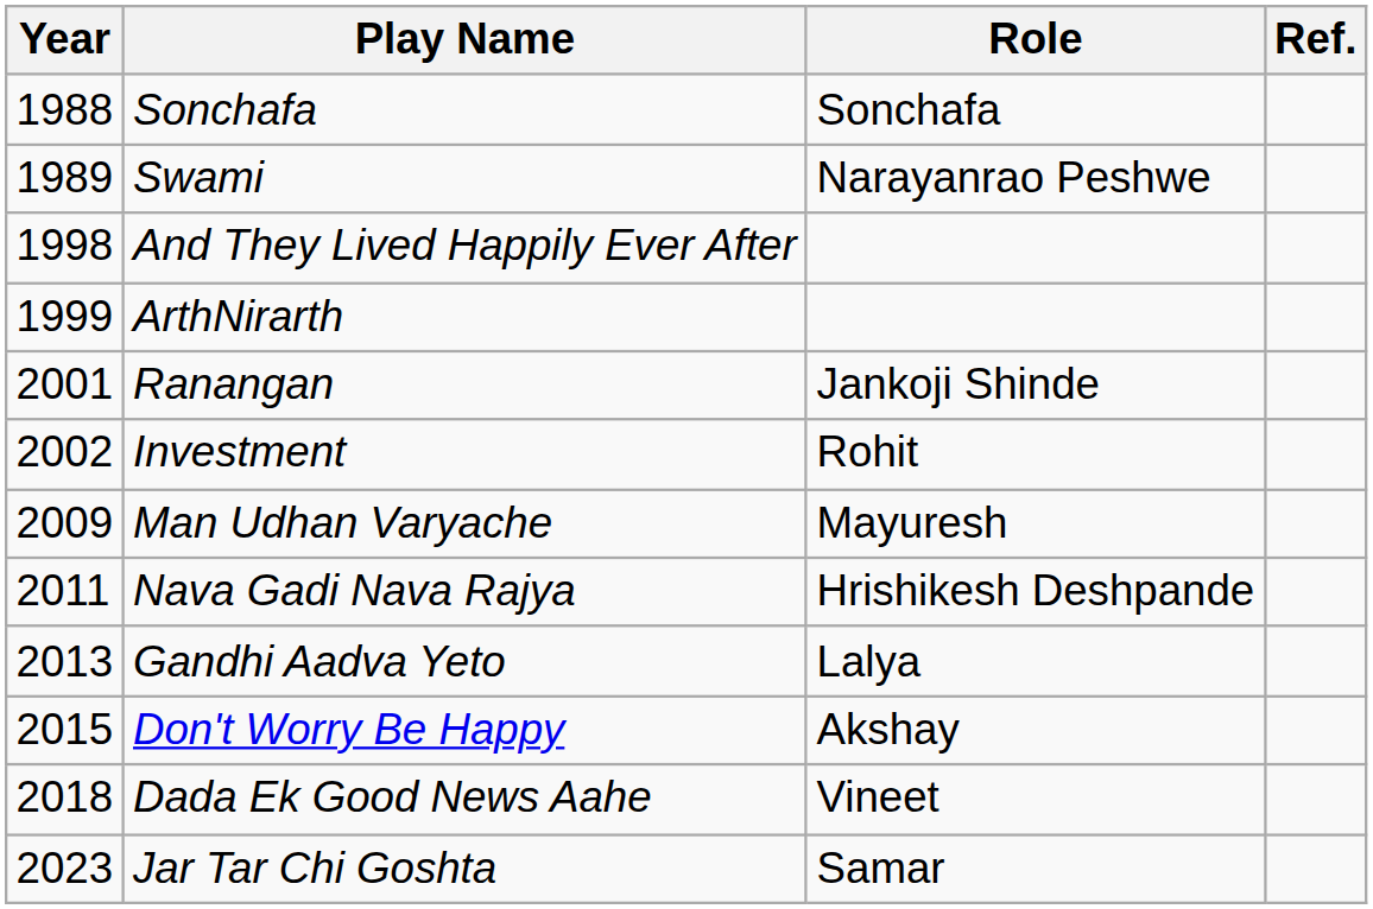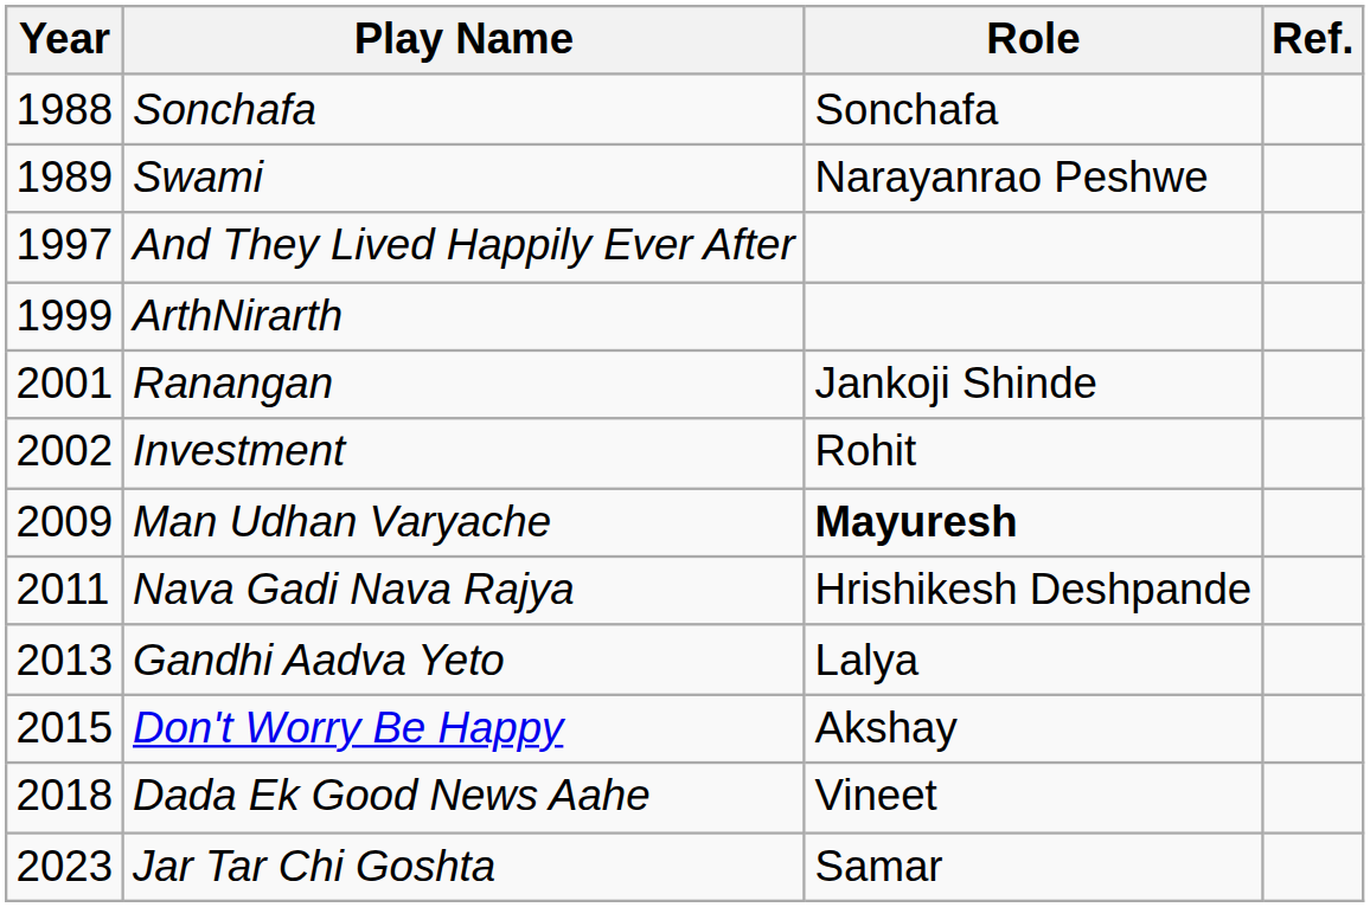And They Lived Happily Ever After | Year: 1998 -> 1997
Man Udhan Varyache | Role: normal -> bold
